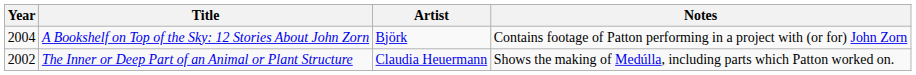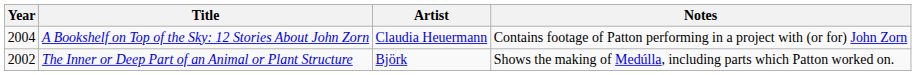A Bookshelf on Top of the Sky: 12 Stories About John Zorn | Artist: Björk -> Claudia Heuermann
The Inner or Deep Part of an Animal or Plant Structure | Artist: Claudia Heuermann -> Björk
